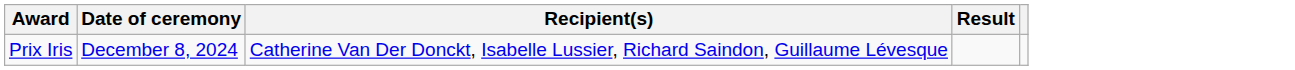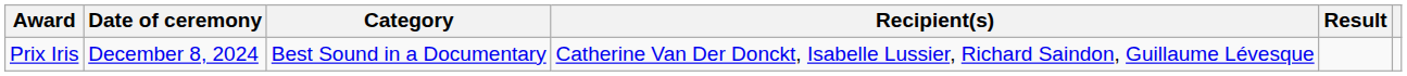+ column: Category | Best Sound in a Documentary
